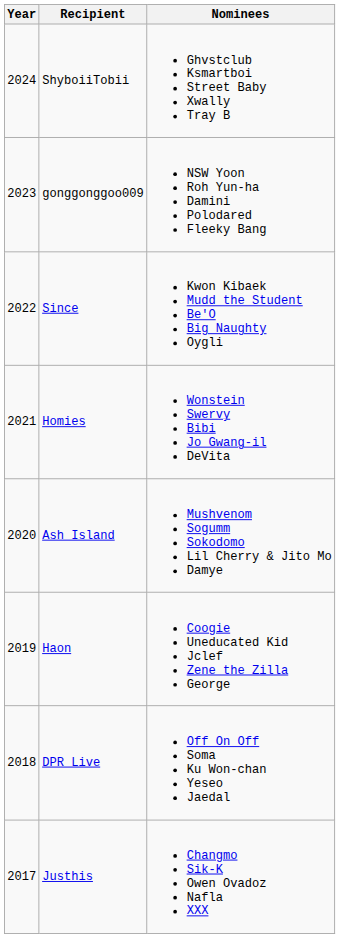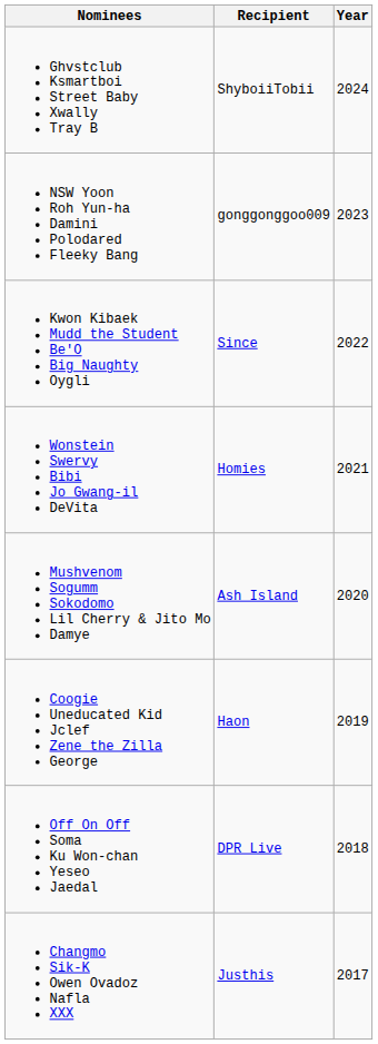columns swapped: Year <-> Nominees
